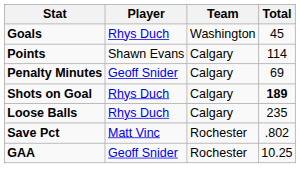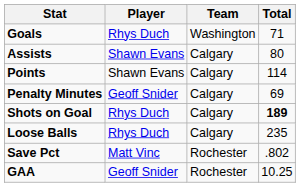Goals | Total: 45 -> 71
+ row: Assists | Shawn Evans | Calgary | 80
